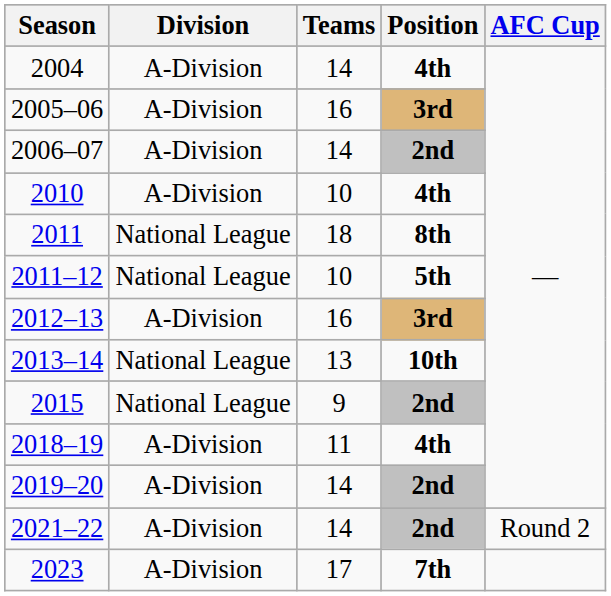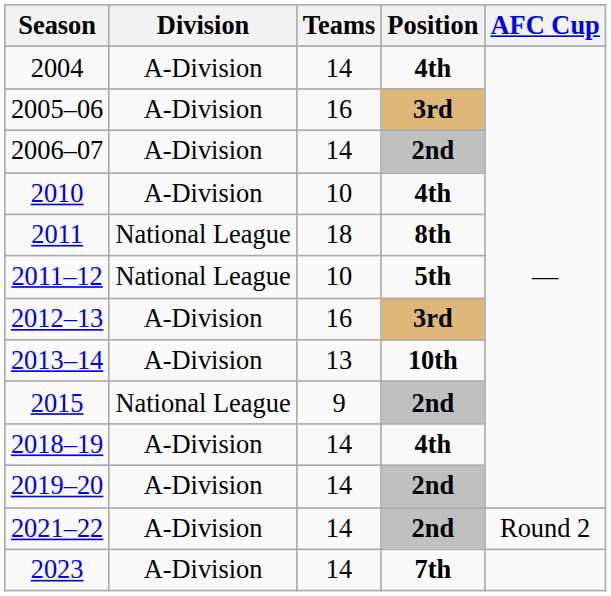2013–14 | Division: National League -> A-Division
2018–19 | Teams: 11 -> 14
2023 | Teams: 17 -> 14
